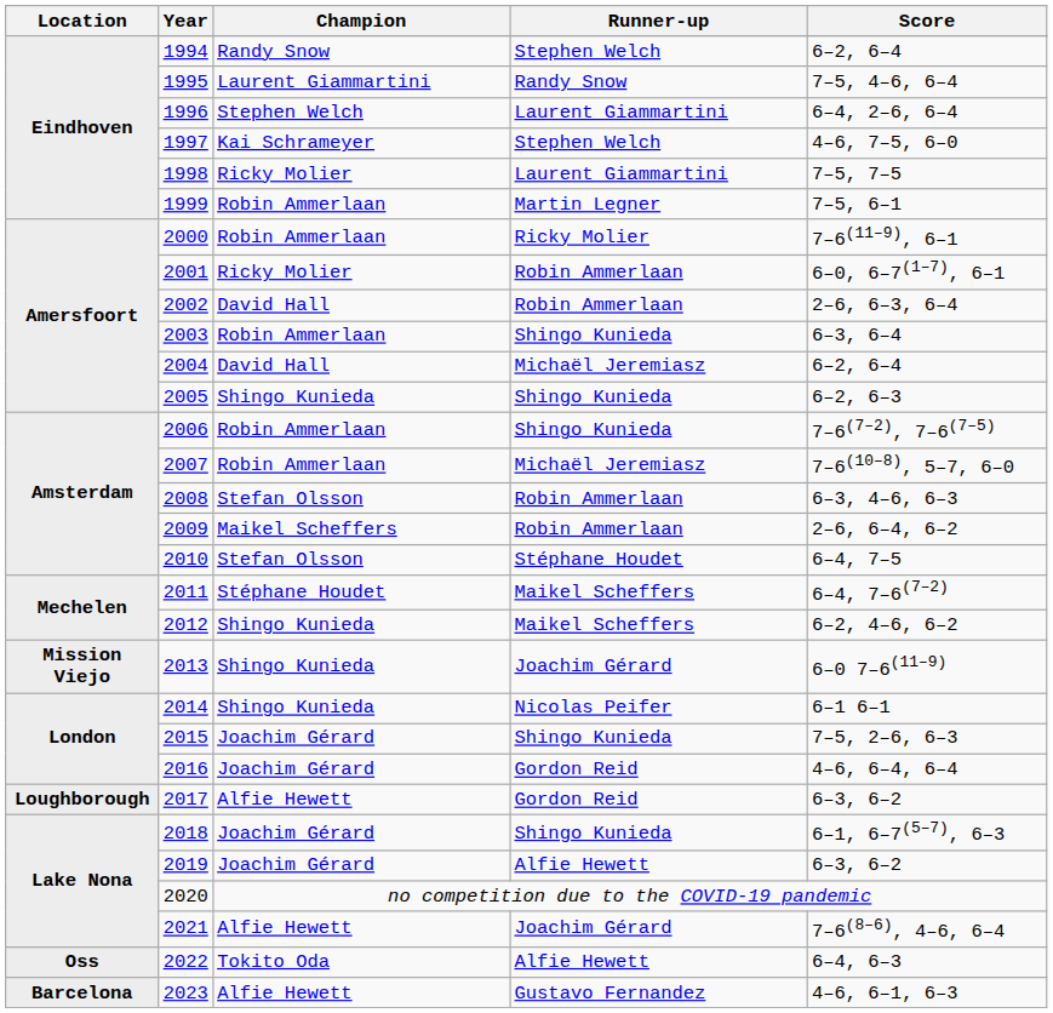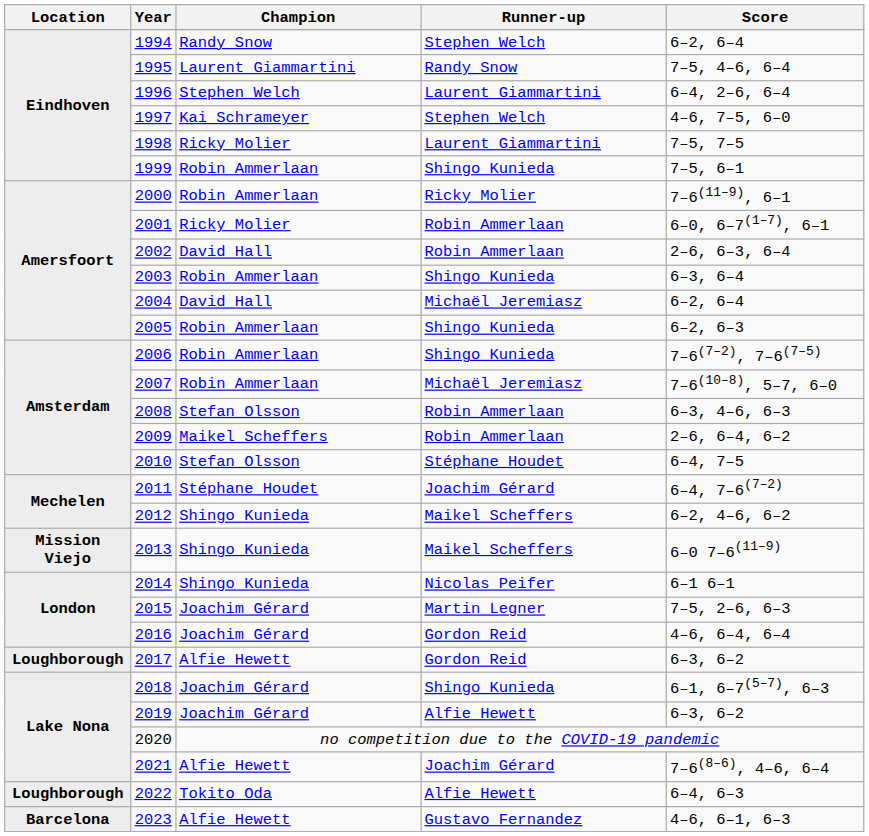1999 | Runner-up: Martin Legner -> Shingo Kunieda
2005 | Champion: Shingo Kunieda -> Robin Ammerlaan
2011 | Runner-up: Maikel Scheffers -> Joachim Gérard
2013 | Runner-up: Joachim Gérard -> Maikel Scheffers
2015 | Runner-up: Shingo Kunieda -> Martin Legner
2022 | Location / Eindhoven: Oss -> Loughborough
